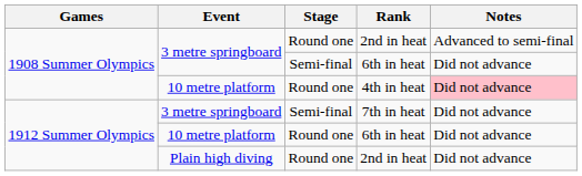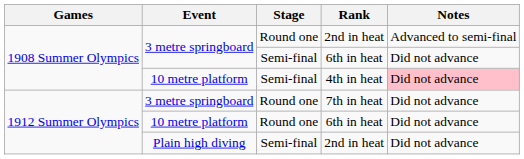4th in heat | Stage: Round one -> Semi-final
7th in heat | Stage: Semi-final -> Round one
Plain high diving / 2nd in heat | Stage: Round one -> Semi-final
